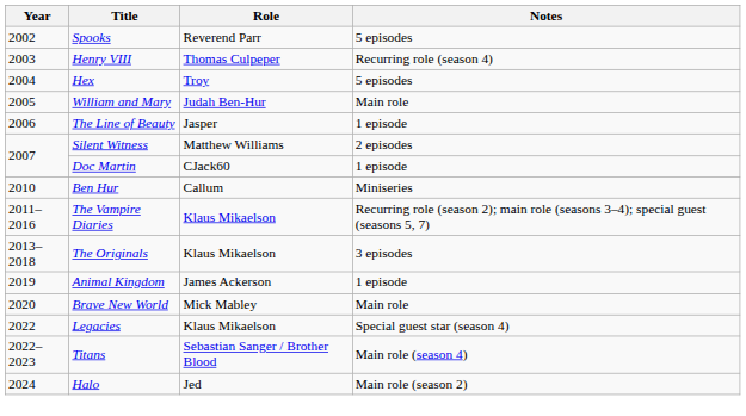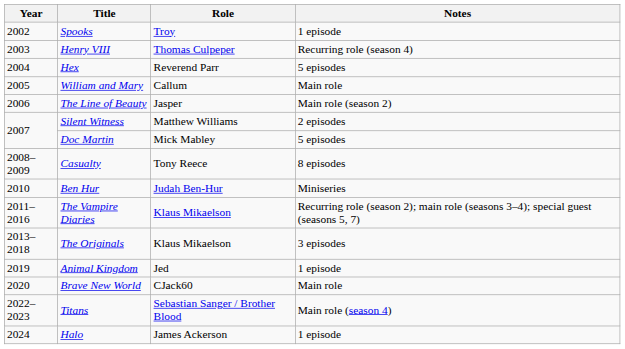Spooks | Role: Reverend Parr -> Troy
Spooks | Notes: 5 episodes -> 1 episode
Hex | Role: Troy -> Reverend Parr
William and Mary | Role: Judah Ben-Hur -> Callum
The Line of Beauty | Notes: 1 episode -> Main role (season 2)
Doc Martin | Role: CJack60 -> Mick Mabley
Doc Martin | Notes: 1 episode -> 5 episodes
+ row: 2008–2009 | Casualty | Tony Reece | 8 episodes
Ben Hur | Role: Callum -> Judah Ben-Hur
Animal Kingdom | Role: James Ackerson -> Jed
Brave New World | Role: Mick Mabley -> CJack60
- row: 2022 | Legacies | Klaus Mikaelson | Special guest star (season 4)
Halo | Role: Jed -> James Ackerson
Halo | Notes: Main role (season 2) -> 1 episode
